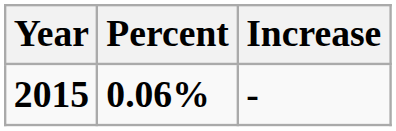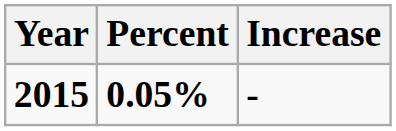2015 | Percent: 0.06% -> 0.05%
